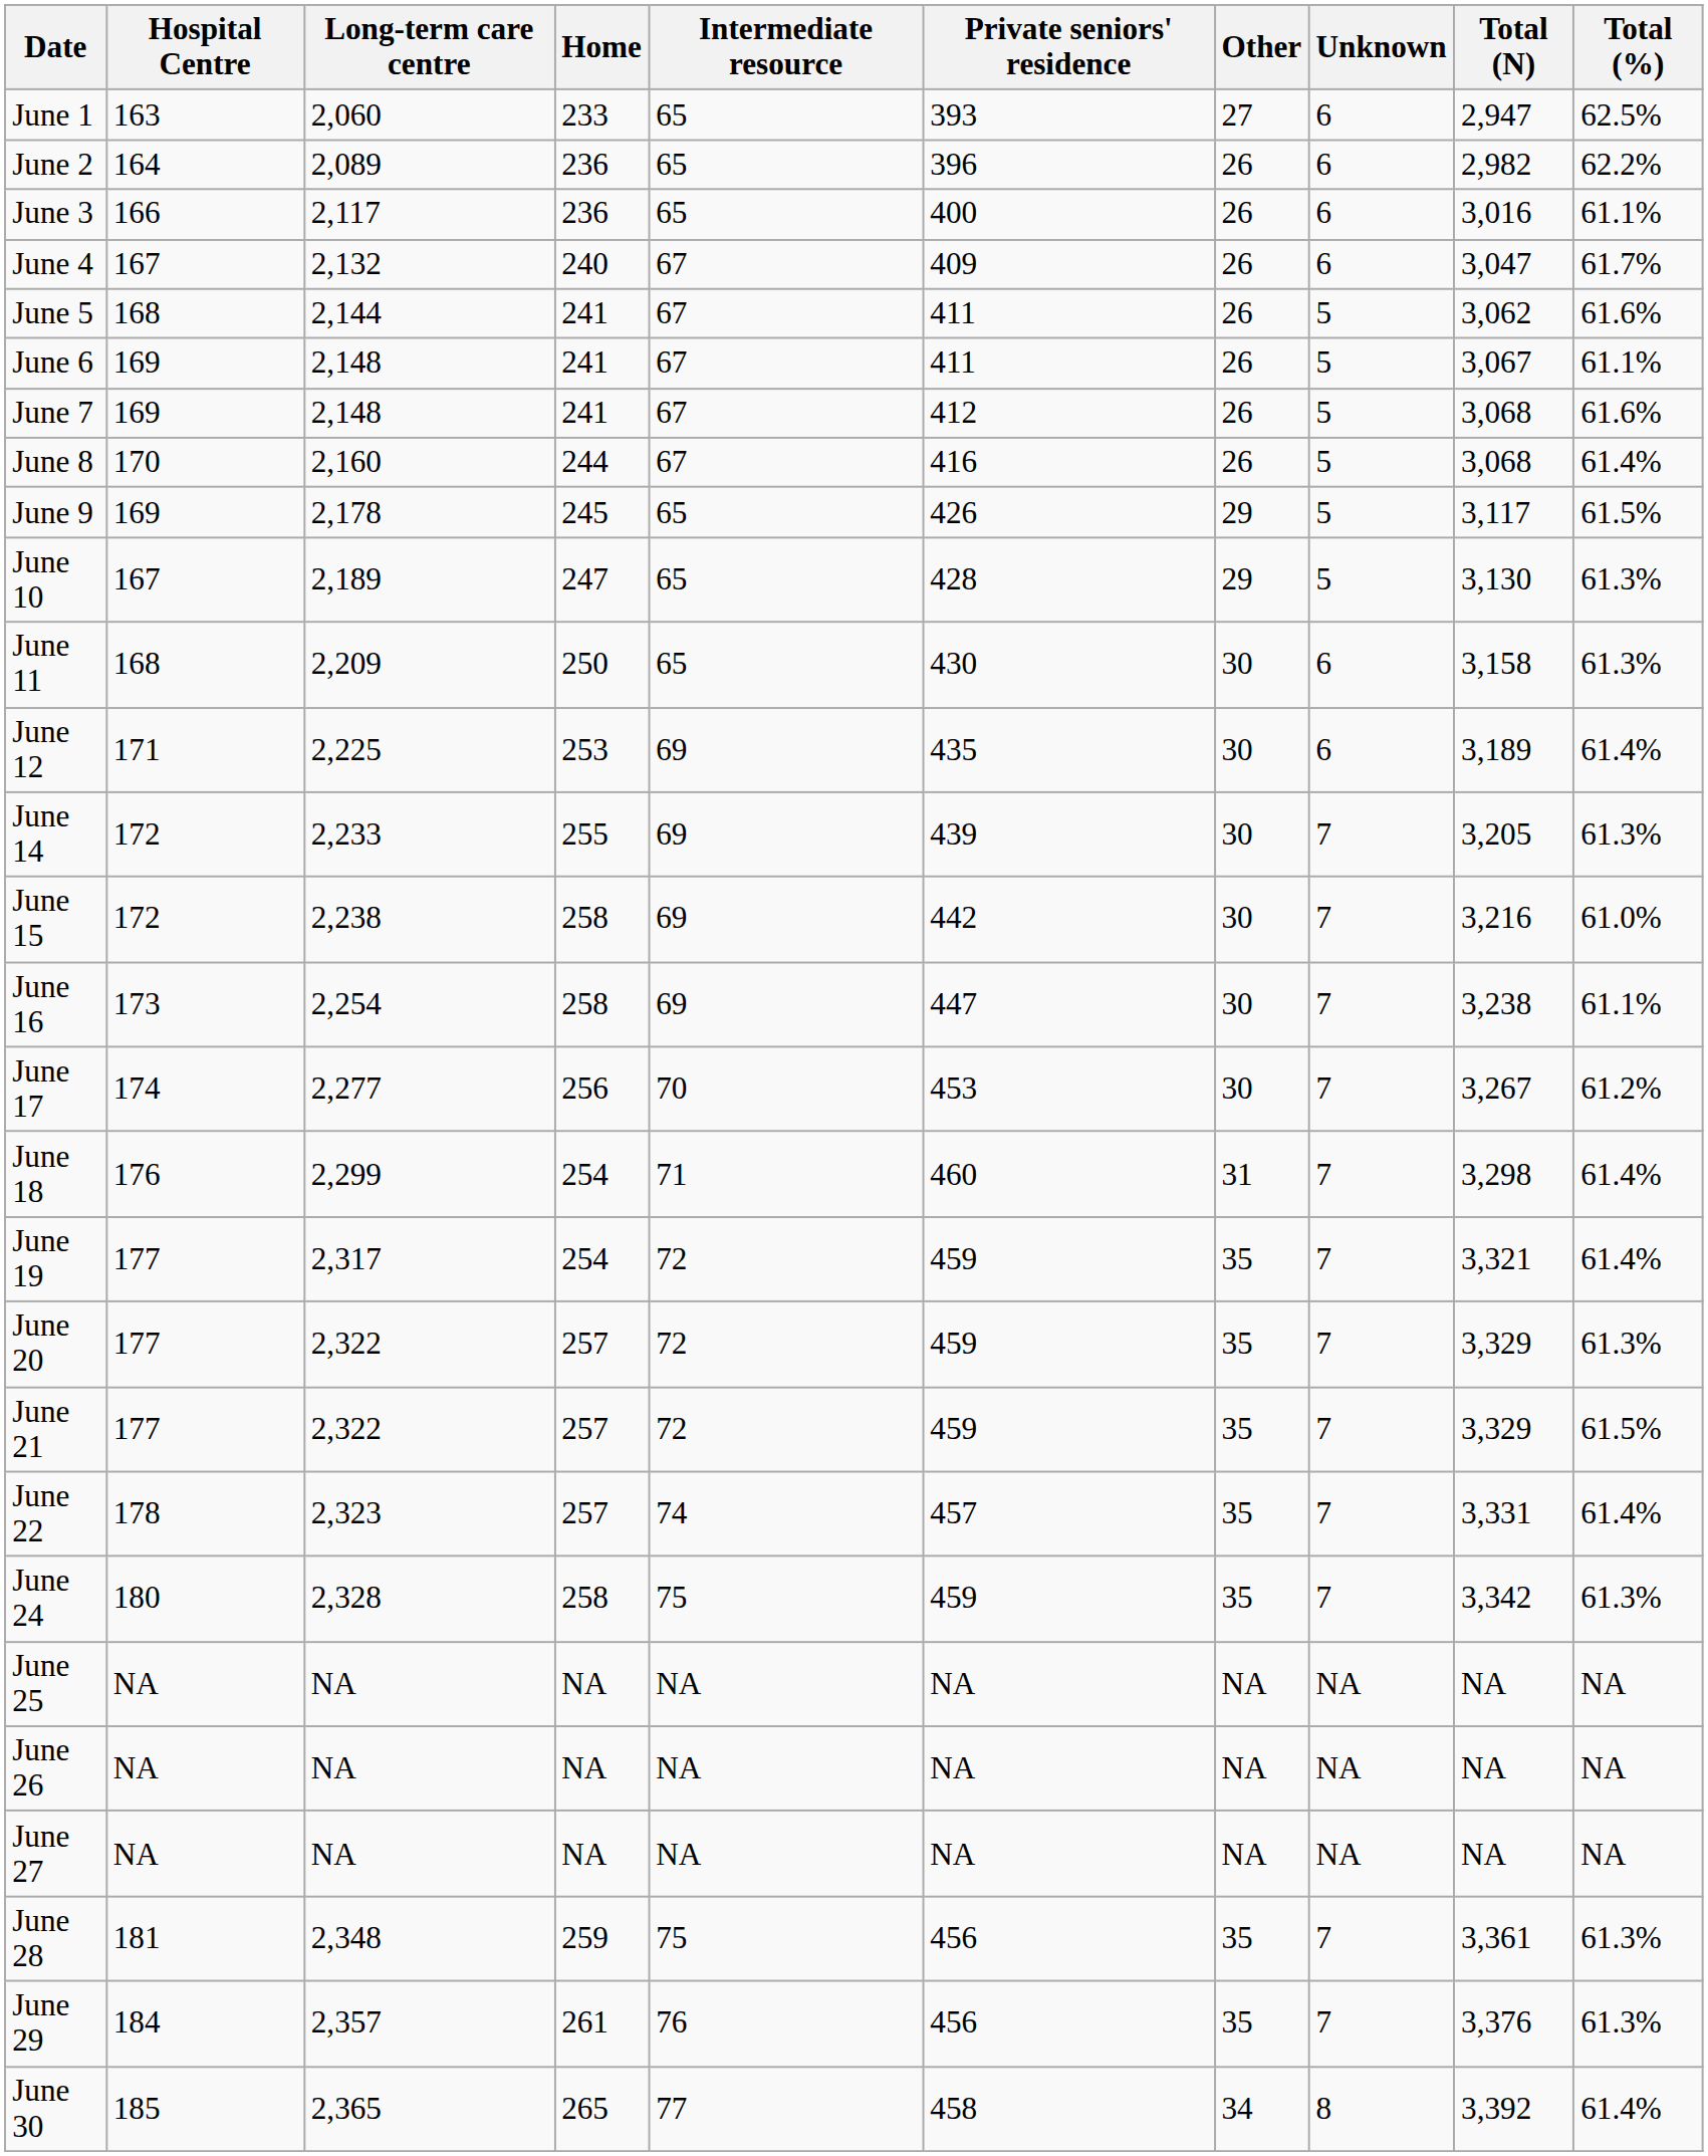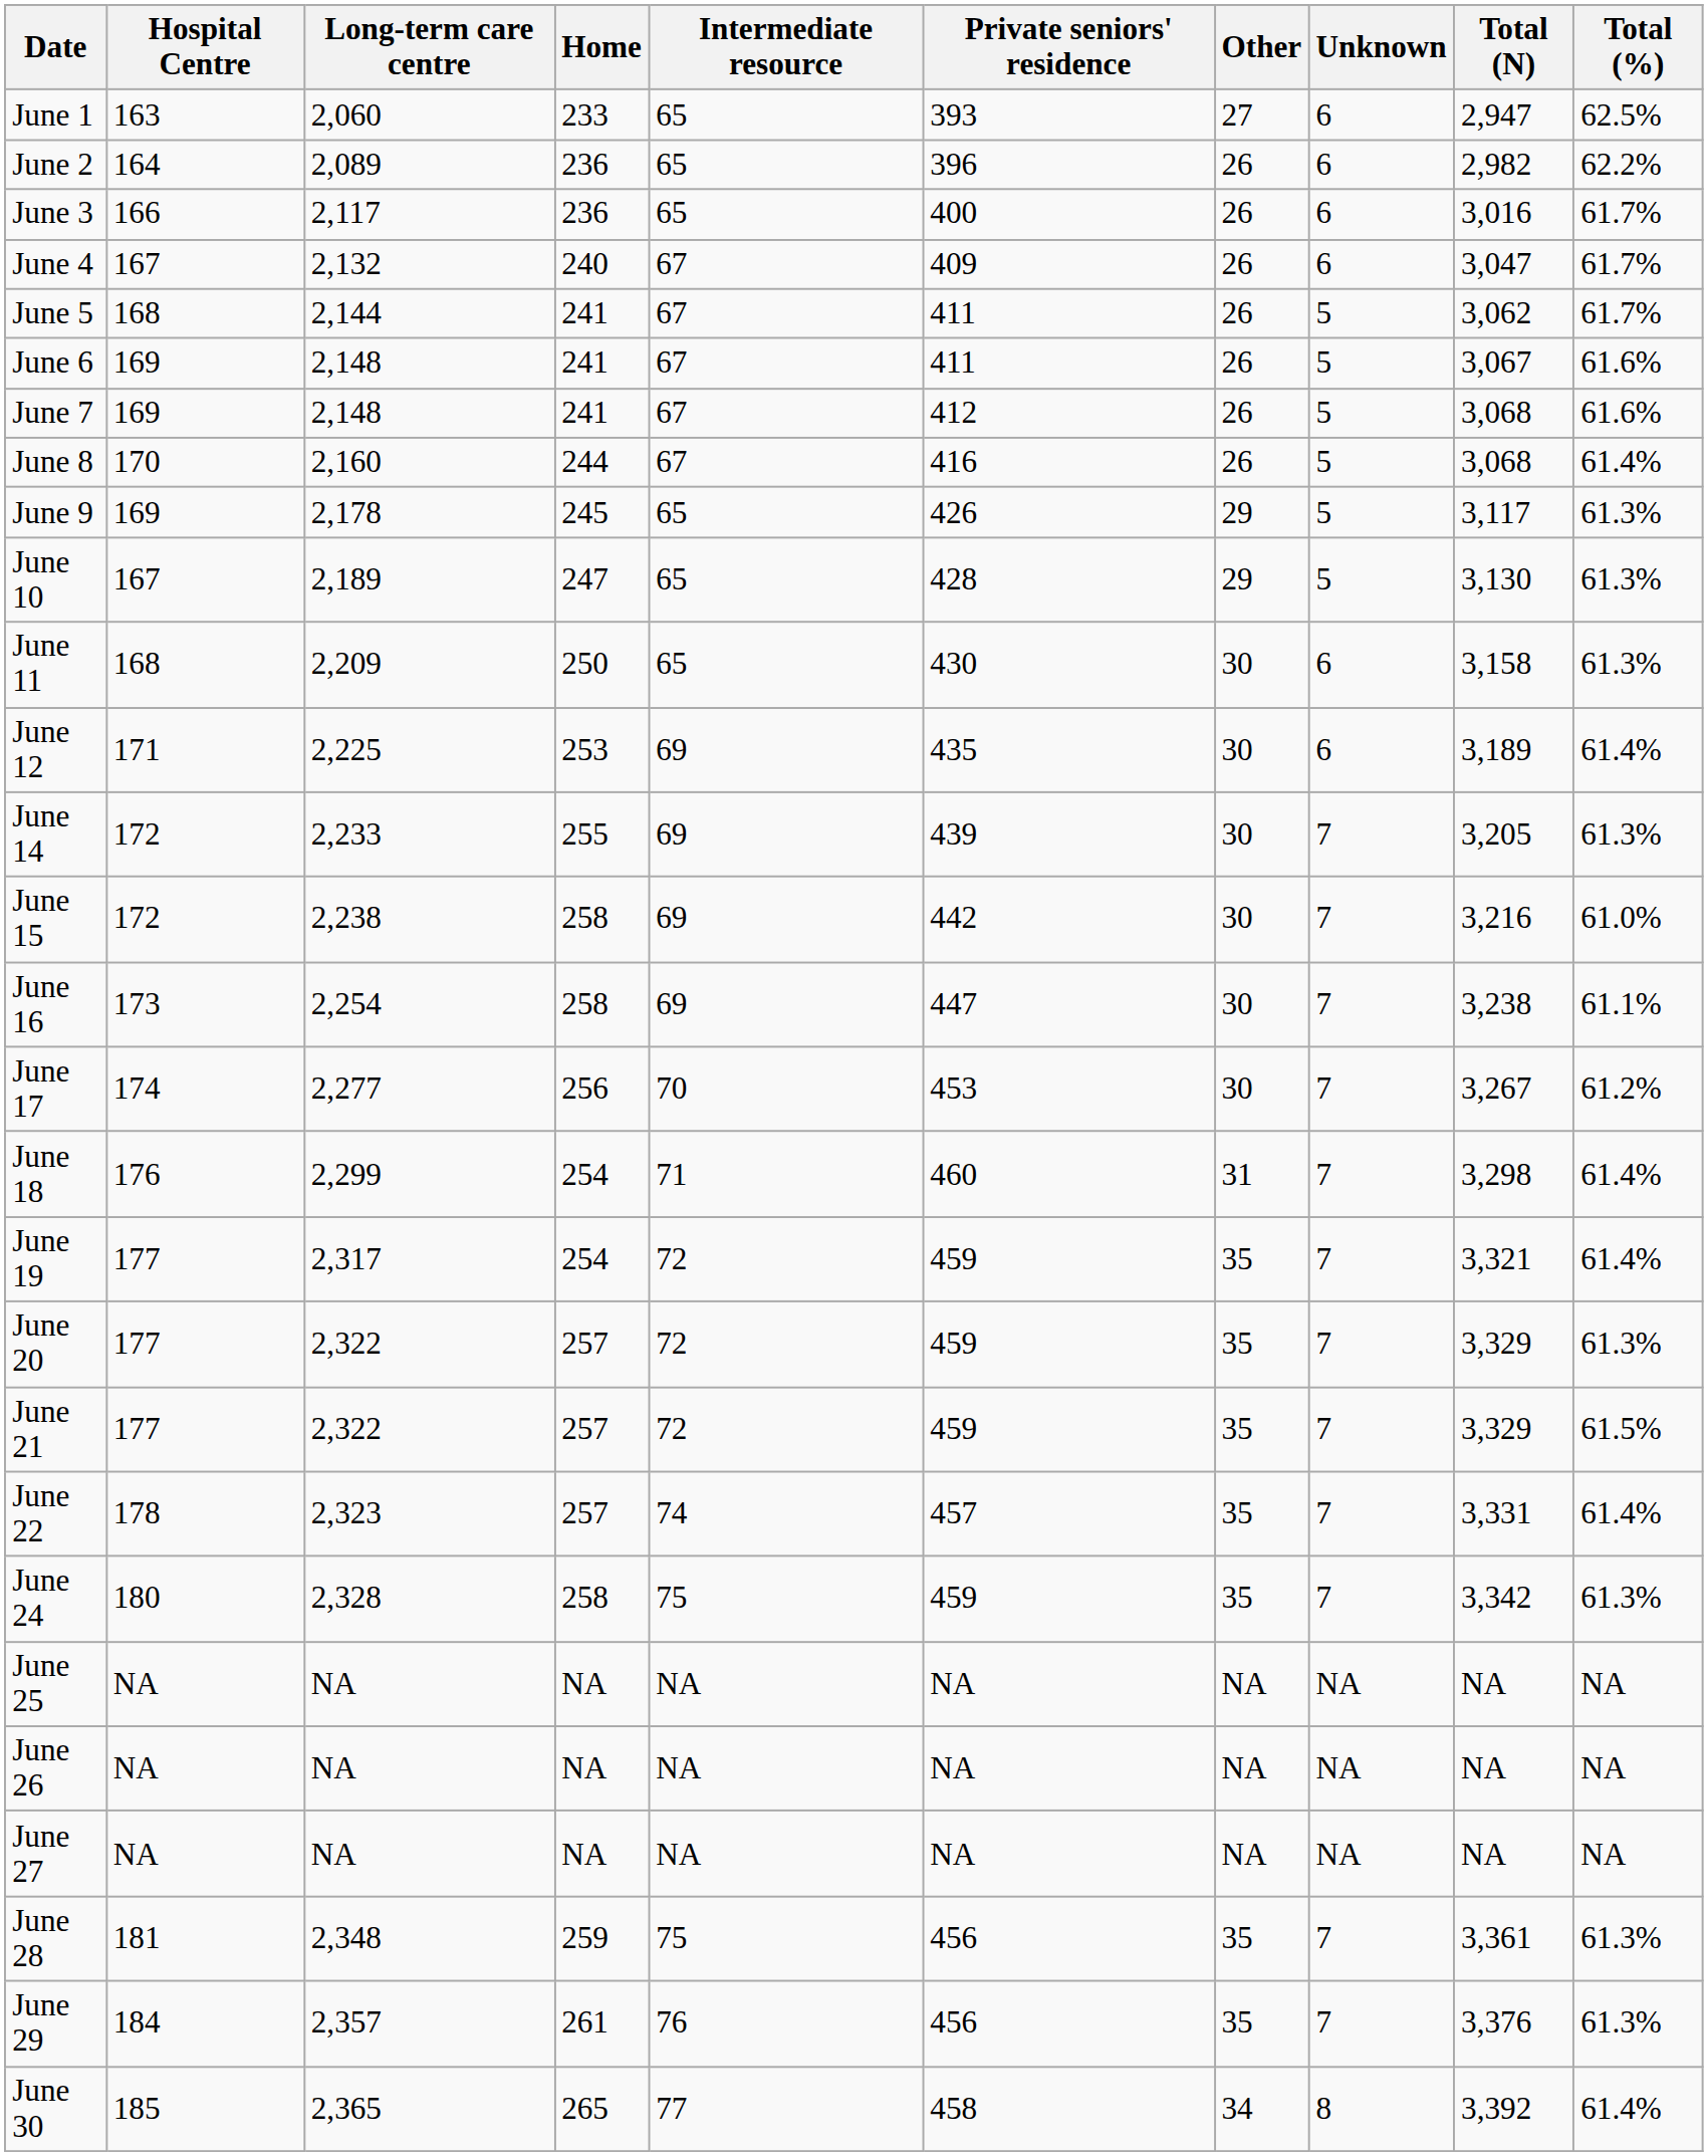June 3 | Total (%): 61.1% -> 61.7%
June 5 | Total (%): 61.6% -> 61.7%
June 6 | Total (%): 61.1% -> 61.6%
June 9 | Total (%): 61.5% -> 61.3%
